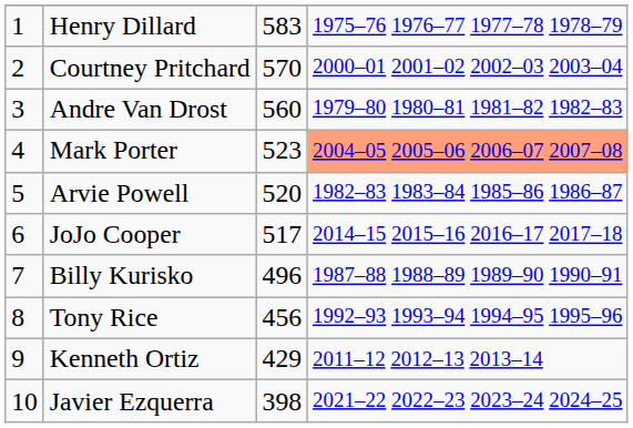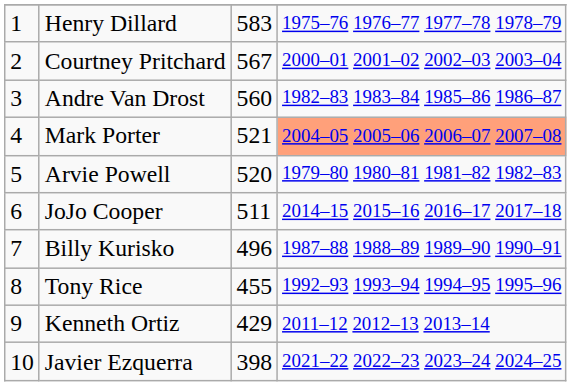Courtney Pritchard | column 3: 570 -> 567
Andre Van Drost | column 4: 1979–80 1980–81 1981–82 1982–83 -> 1982–83 1983–84 1985–86 1986–87
Mark Porter | column 3: 523 -> 521
Arvie Powell | column 4: 1982–83 1983–84 1985–86 1986–87 -> 1979–80 1980–81 1981–82 1982–83
JoJo Cooper | column 3: 517 -> 511
Tony Rice | column 3: 456 -> 455
